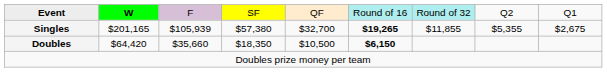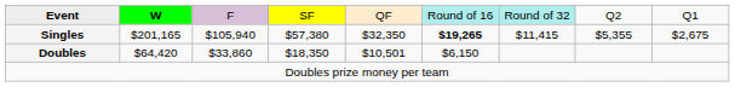Singles | column 3: $105,939 -> $105,940
Singles | column 5: $32,700 -> $32,350
Singles | column 7: $11,855 -> $11,415
Doubles | column 3: $35,660 -> $33,860
Doubles | column 5: $10,500 -> $10,501
Doubles | column 6: bold -> normal
